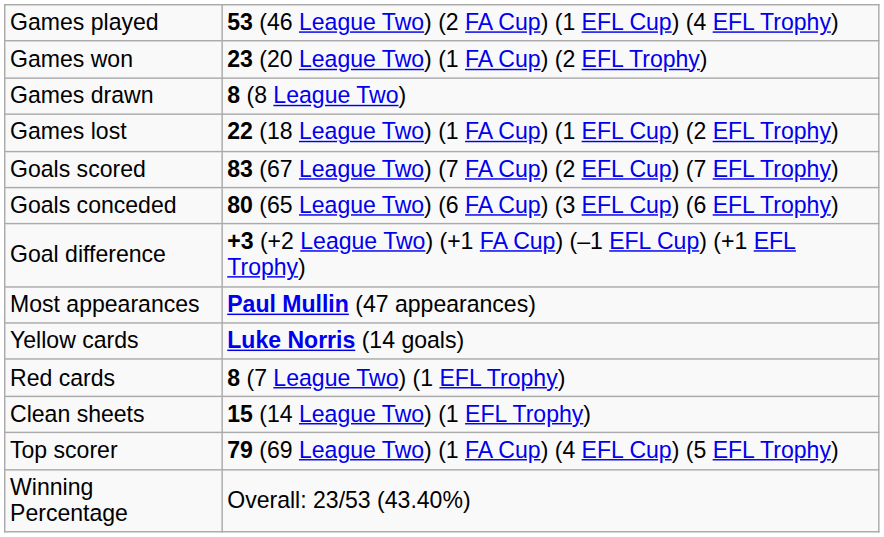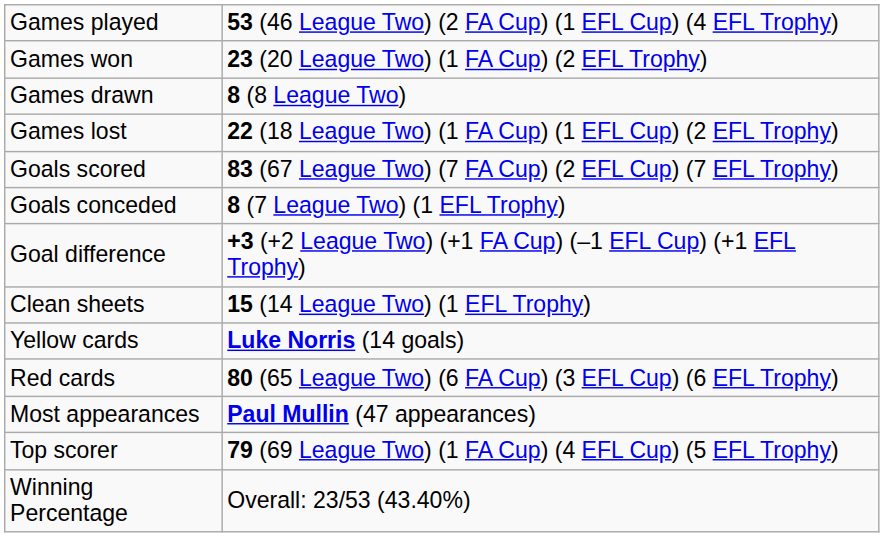Goals conceded | column 2: 80 (65 League Two) (6 FA Cup) (3 EFL Cup) (6 EFL Trophy) -> 8 (7 League Two) (1 EFL Trophy)
rows swapped: Clean sheets <-> Most appearances
Red cards | column 2: 8 (7 League Two) (1 EFL Trophy) -> 80 (65 League Two) (6 FA Cup) (3 EFL Cup) (6 EFL Trophy)
